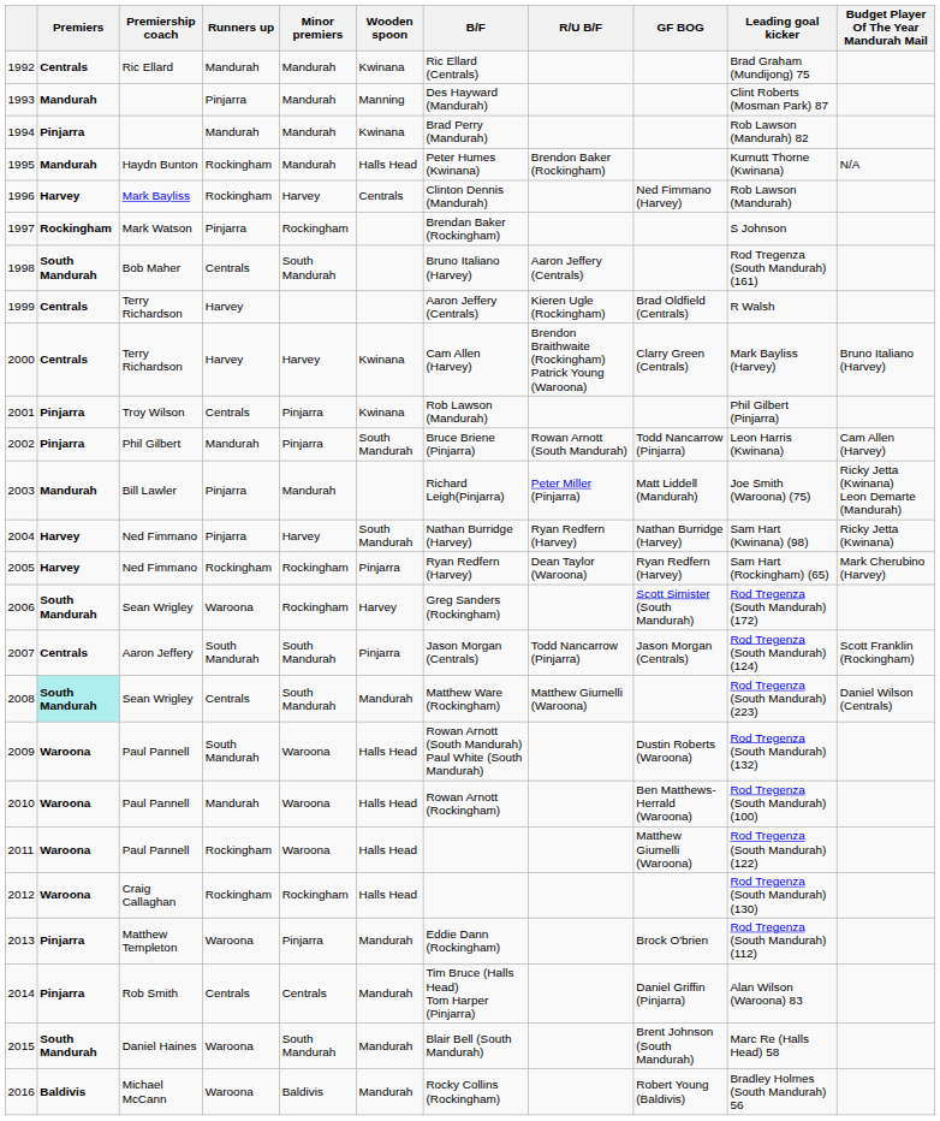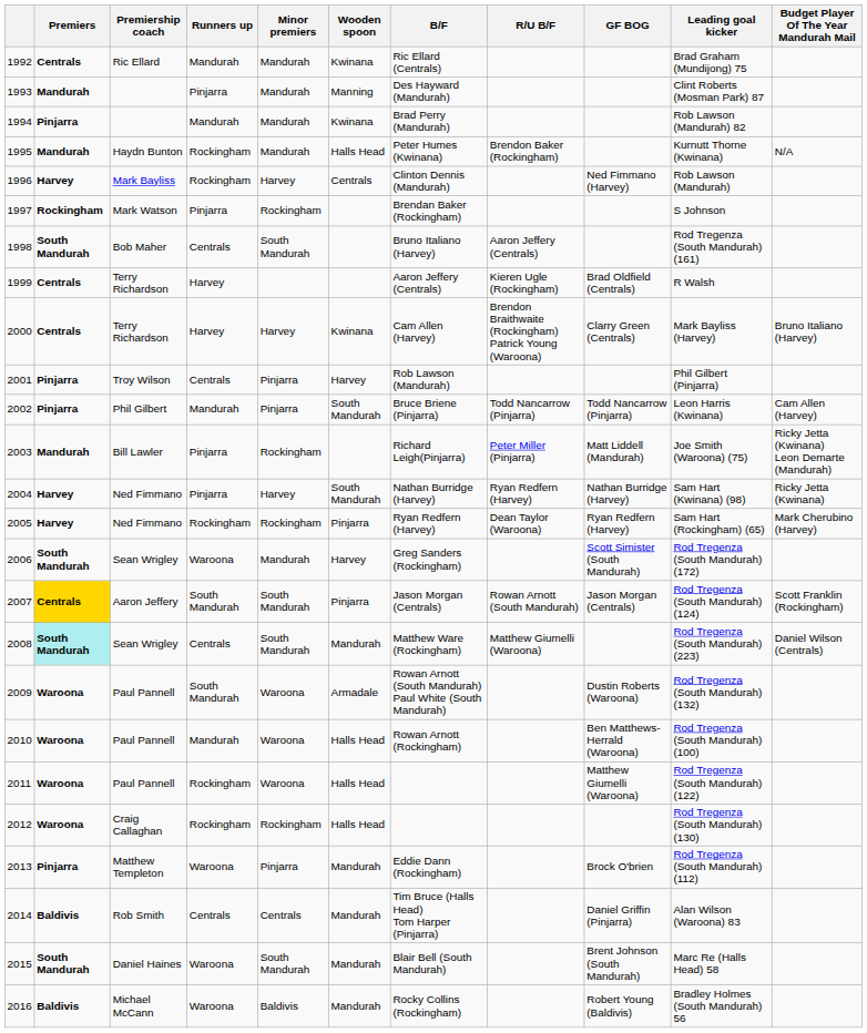2001 | Wooden spoon: Kwinana -> Harvey
2002 | R/U B/F: Rowan Arnott (South Mandurah) -> Todd Nancarrow (Pinjarra)
2003 | Minor premiers: Mandurah -> Rockingham
2006 | Minor premiers: Rockingham -> Mandurah
2007 | Premiers: no background -> gold background
2007 | R/U B/F: Todd Nancarrow (Pinjarra) -> Rowan Arnott (South Mandurah)
2009 | Wooden spoon: Halls Head -> Armadale
2014 | Premiers: Pinjarra -> Baldivis
